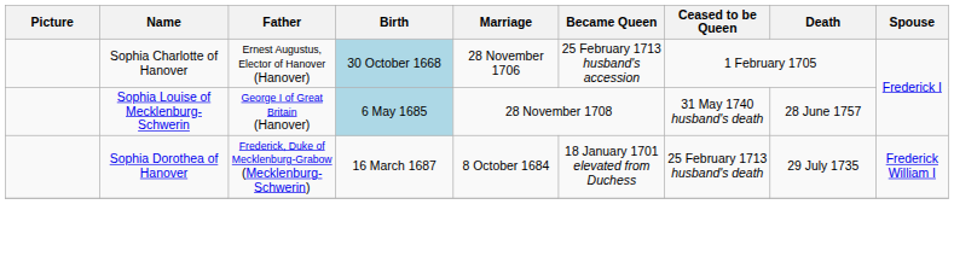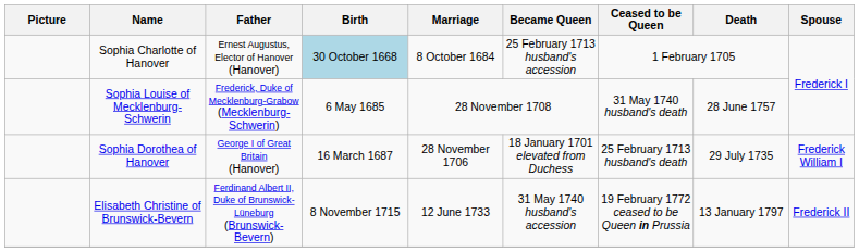Sophia Charlotte of Hanover | Marriage: 28 November 1706 -> 8 October 1684
Sophia Louise of Mecklenburg-Schwerin | Father: George I of Great Britain (Hanover) -> Frederick, Duke of Mecklenburg-Grabow (Mecklenburg-Schwerin)
Sophia Louise of Mecklenburg-Schwerin | Birth: lightblue background -> no background
Sophia Dorothea of Hanover | Father: Frederick, Duke of Mecklenburg-Grabow (Mecklenburg-Schwerin) -> George I of Great Britain (Hanover)
Sophia Dorothea of Hanover | Marriage: 8 October 1684 -> 28 November 1706
+ row: Elisabeth Christine of Brunswick-Bevern | Ferdinand Albert II, Duke of Brunswick-Lüneburg (Brunswick-Bevern) | 8 November 1715 | 12 June 1733 | 31 May 1740 husband's accession | 19 February 1772 ceased to be Queen in Prussia | 13 January 1797 | Frederick II
